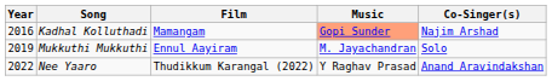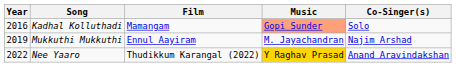Kadhal Kolluthadi | Co-Singer(s): Najim Arshad -> Solo
Mukkuthi Mukkuthi | Co-Singer(s): Solo -> Najim Arshad
Nee Yaaro | Music: no background -> gold background
